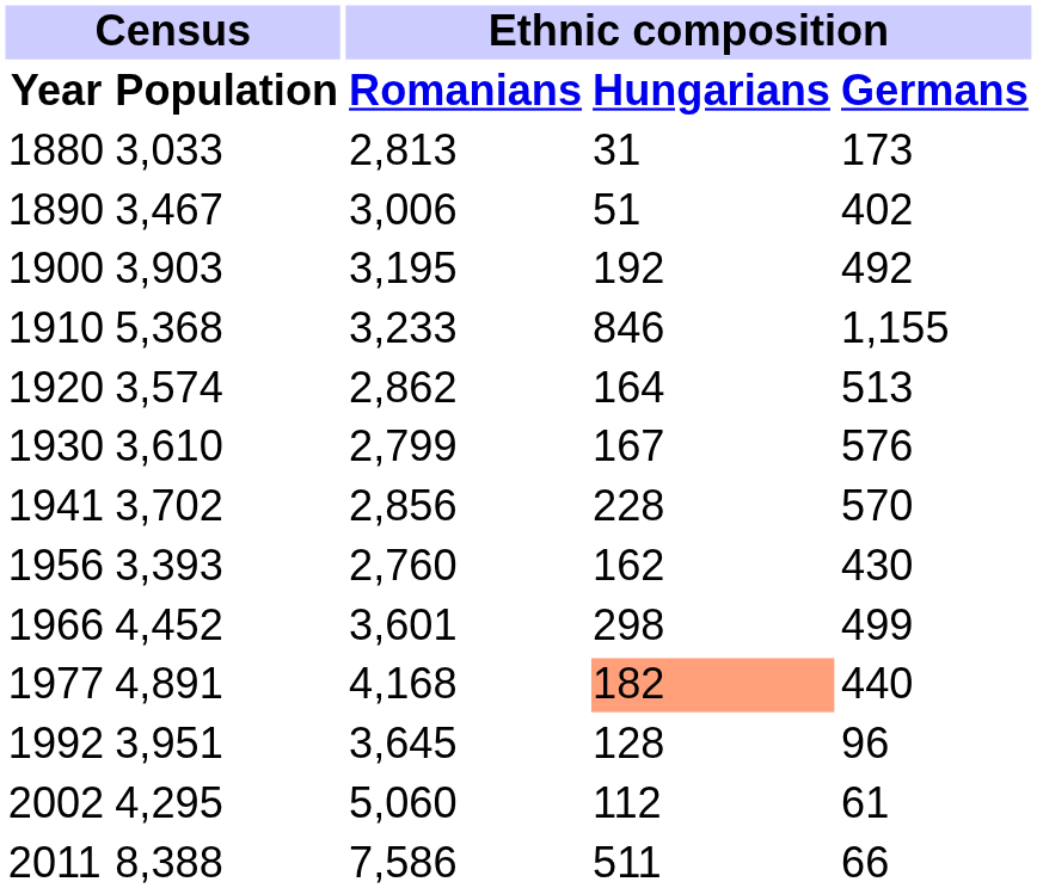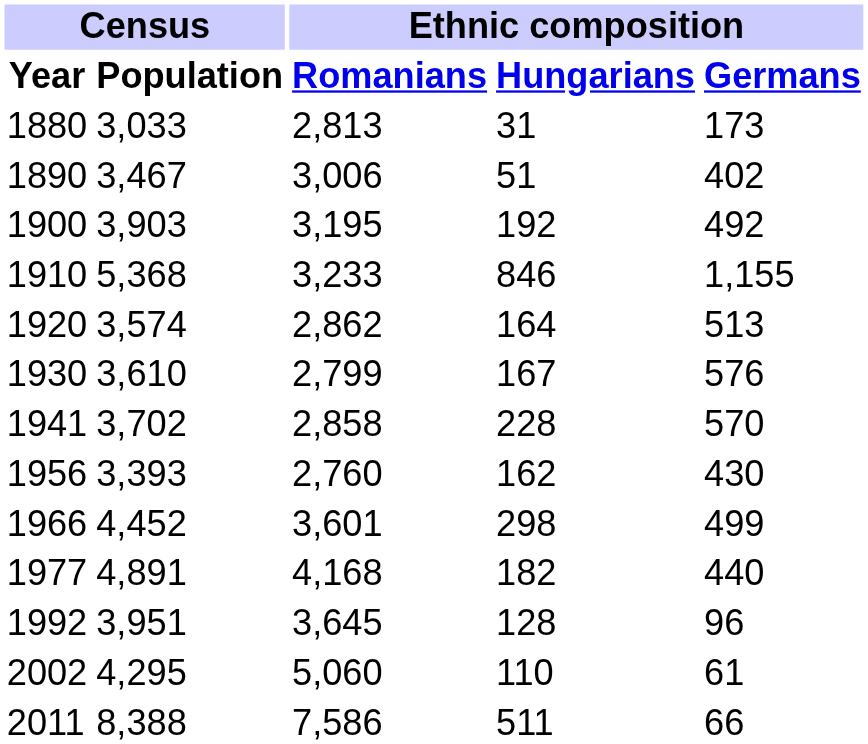1941 | Ethnic composition / Romanians: 2,856 -> 2,858
1977 | Ethnic composition / Hungarians: lightsalmon background -> no background
2002 | Ethnic composition / Hungarians: 112 -> 110
